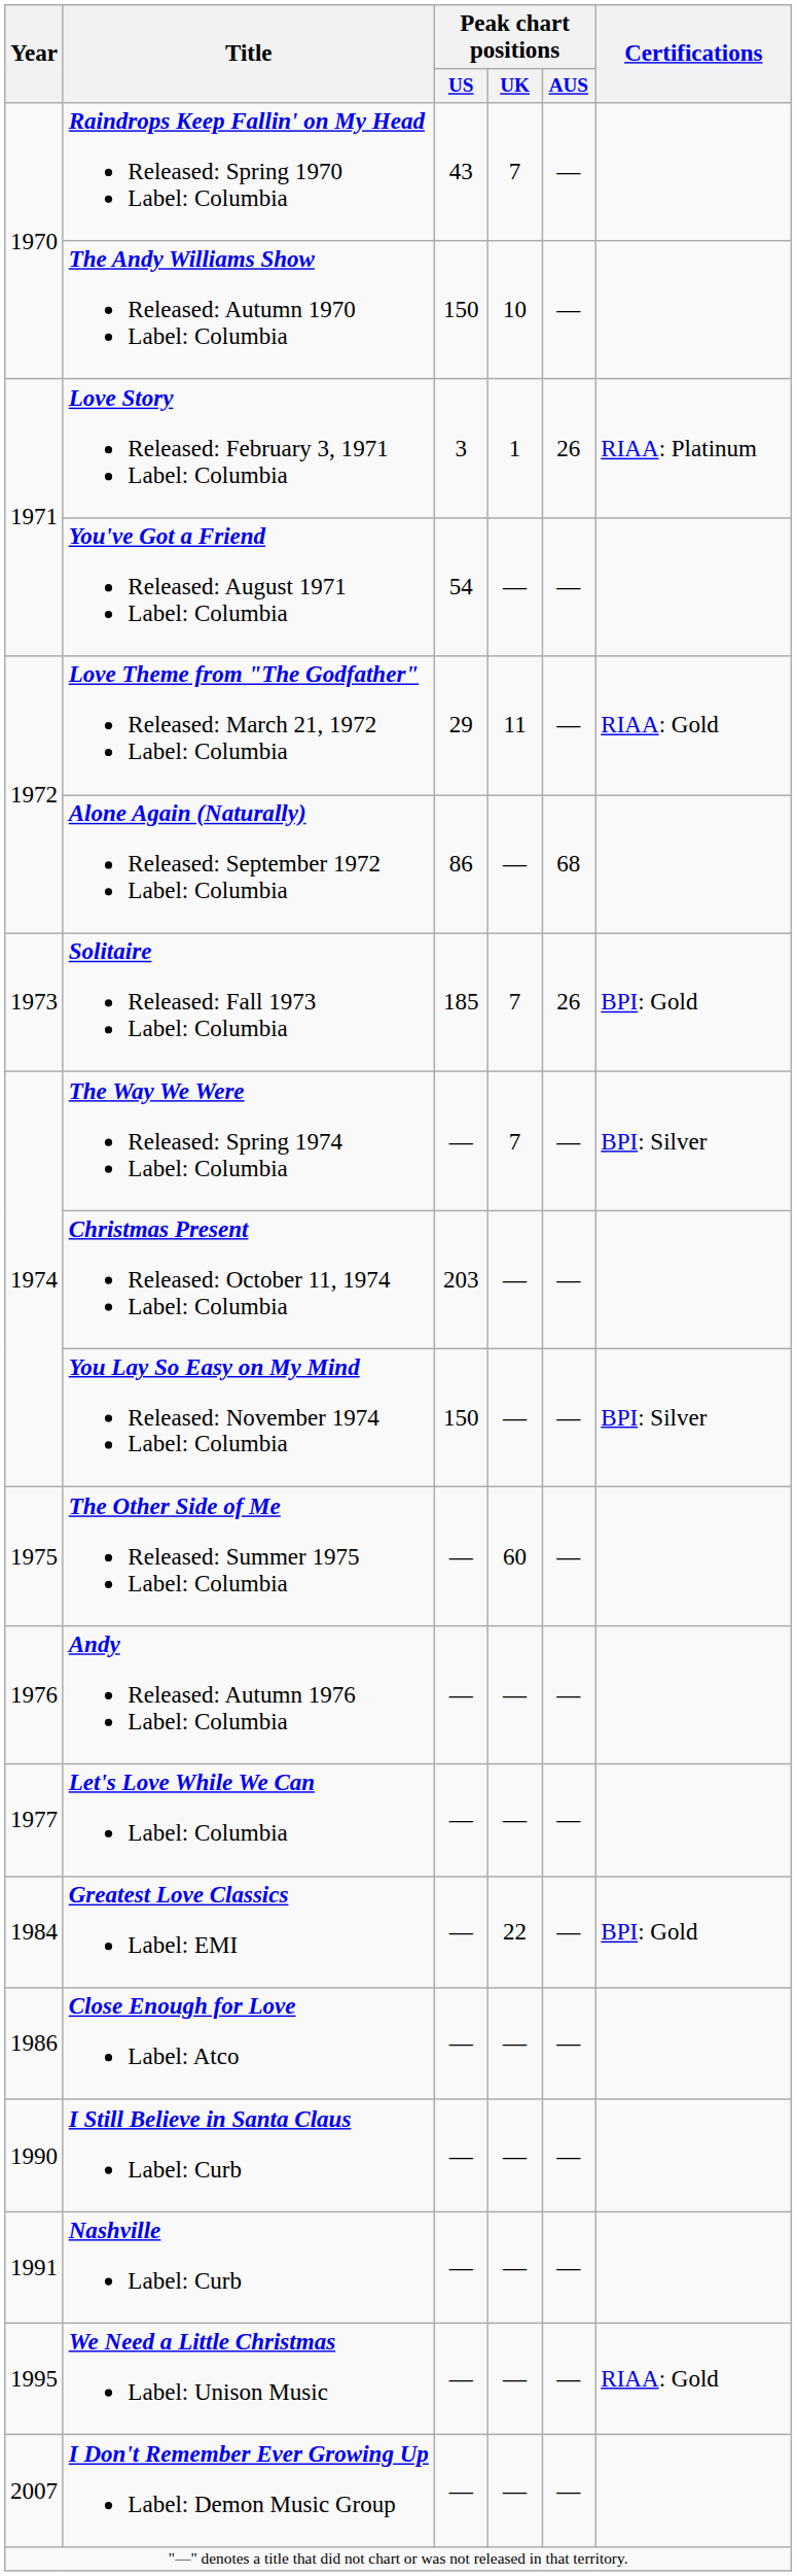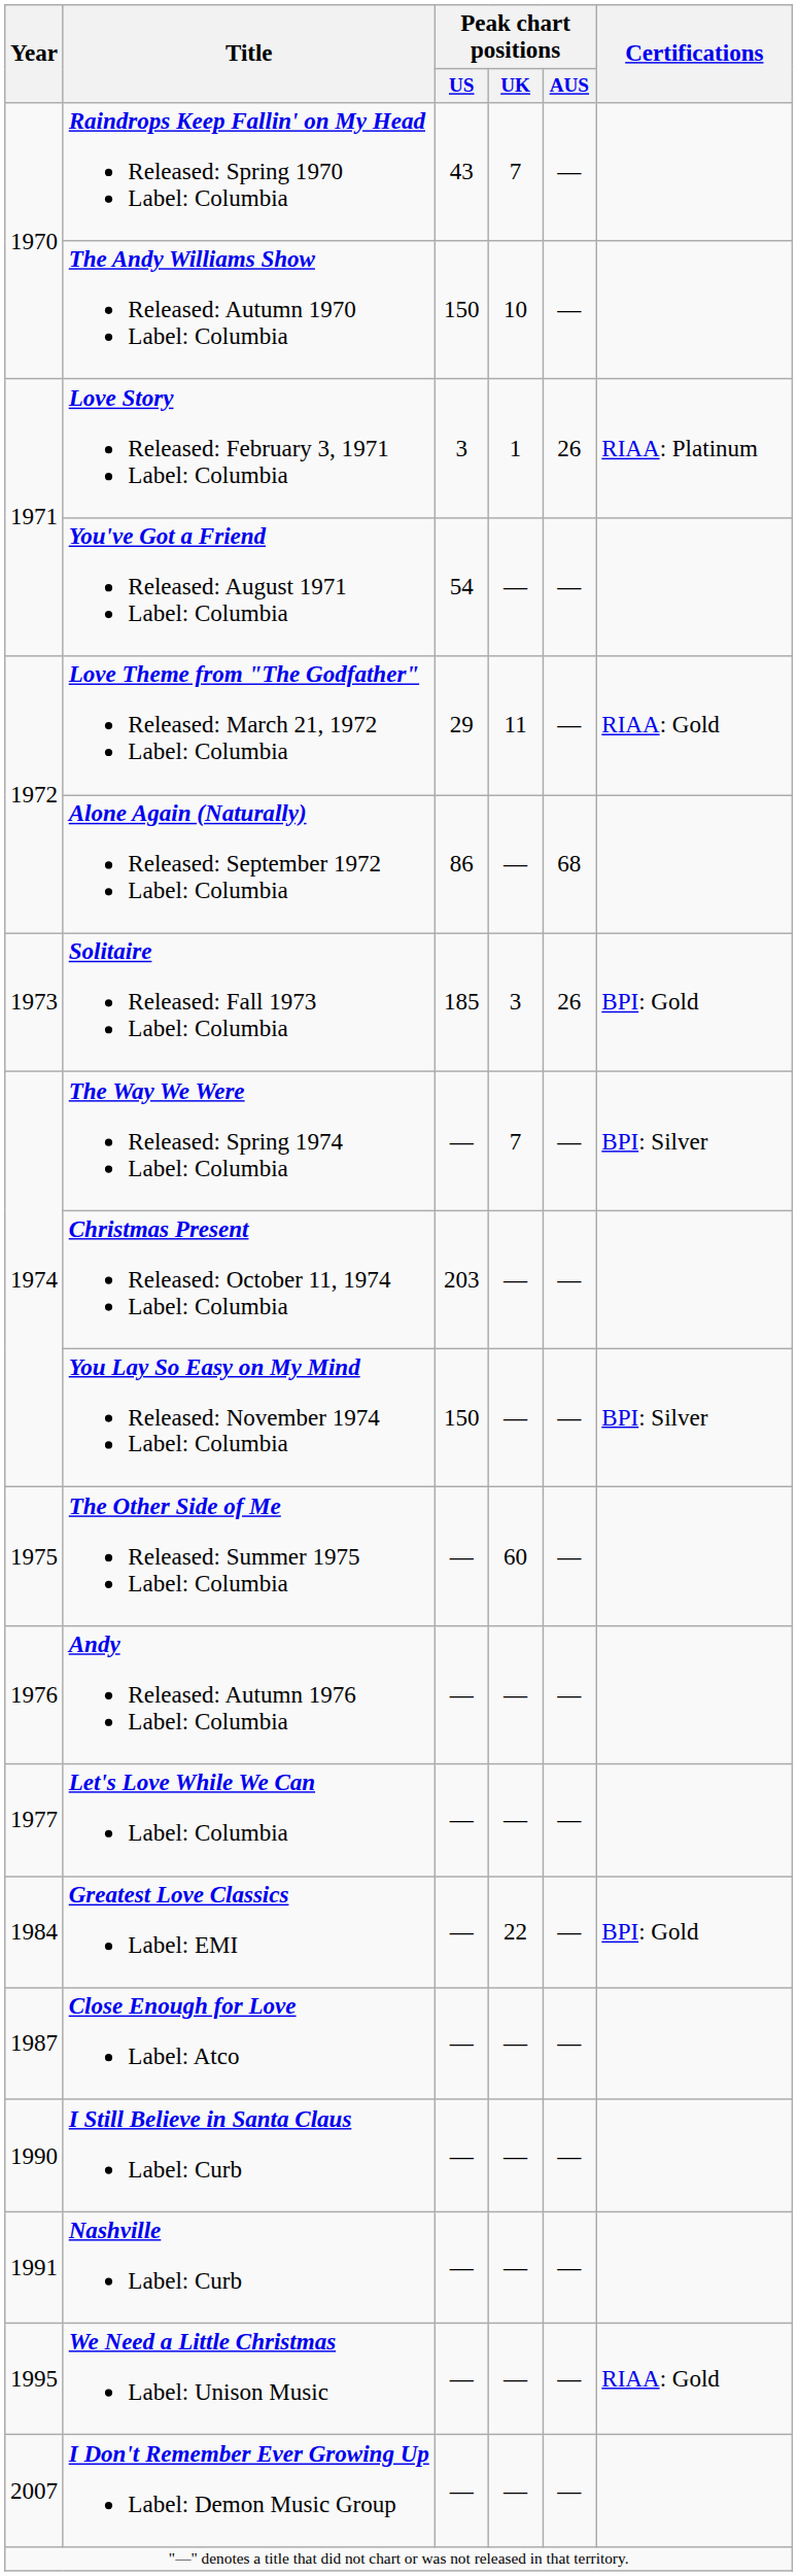Solitaire Released: Fall 1973 Label: Columbia | Peak chart positions / UK: 7 -> 3
Close Enough for Love Label: Atco | Year: 1986 -> 1987
